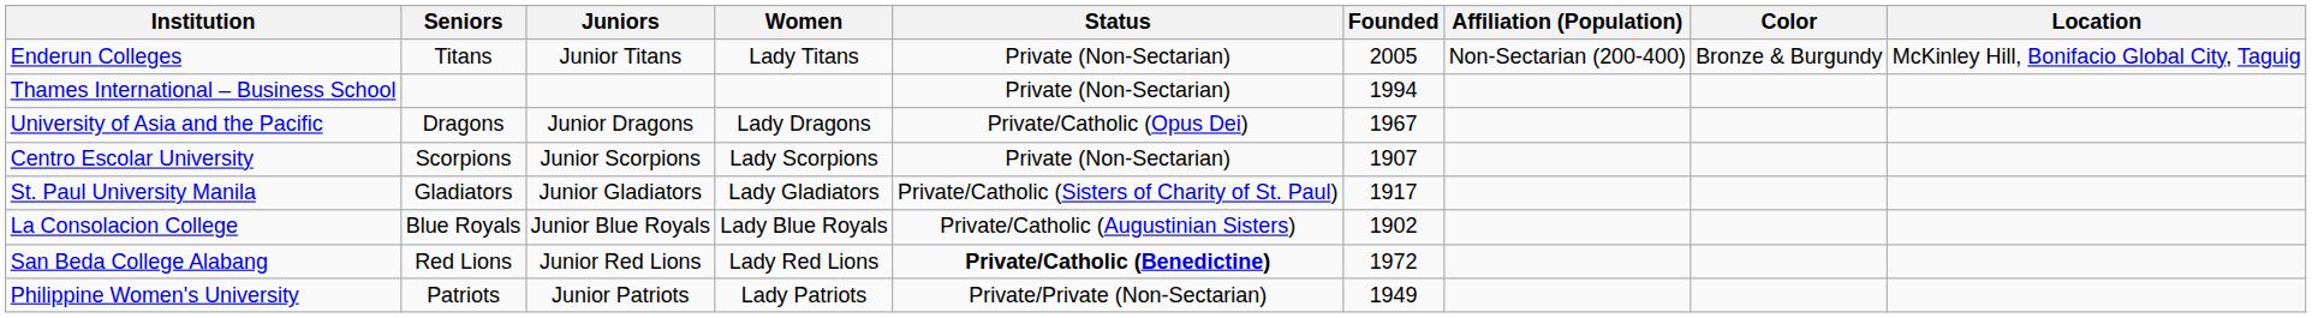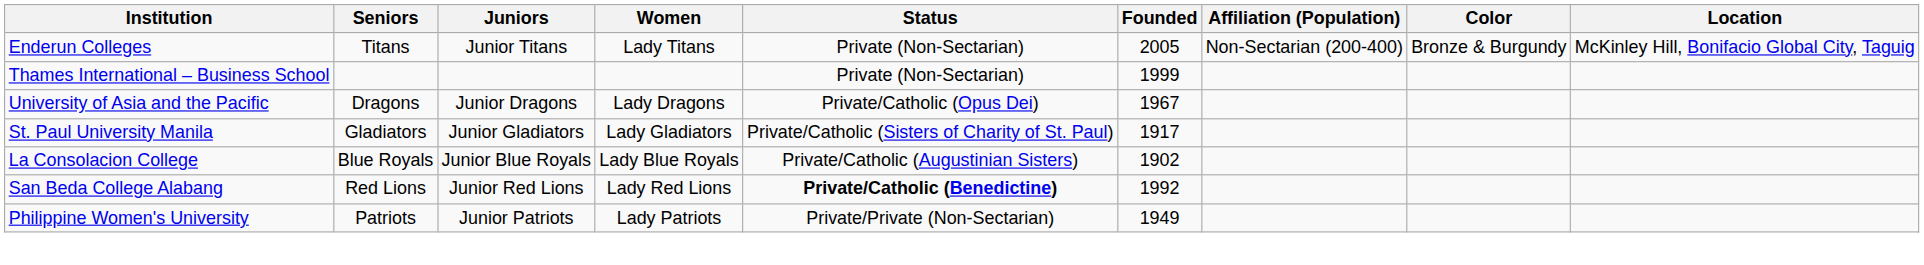Thames International – Business School | Founded: 1994 -> 1999
- row: Centro Escolar University | Scorpions | Junior Scorpions | Lady Scorpions | Private (Non-Sectarian) | 1907
San Beda College Alabang | Founded: 1972 -> 1992
